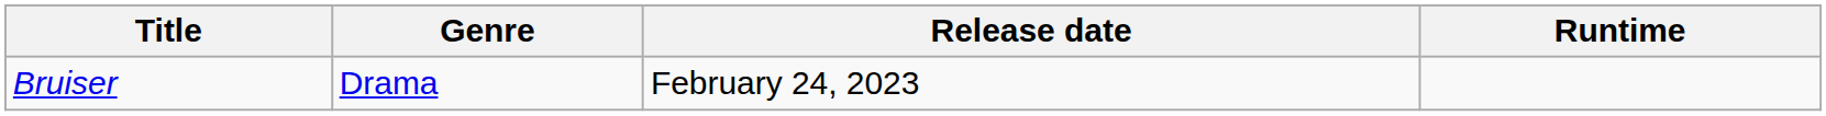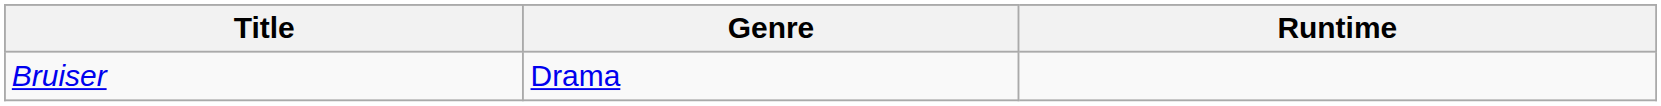- column: Release date | February 24, 2023
